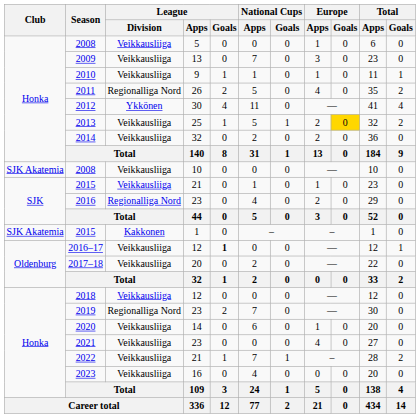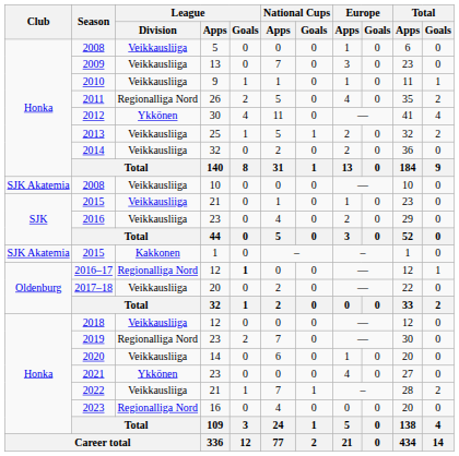2013 | Europe / Goals: gold background -> no background
2016 | League / Division: Regionalliga Nord -> Veikkausliiga
2016–17 | League / Division: Veikkausliiga -> Regionalliga Nord
2021 | League / Division: Veikkausliiga -> Ykkönen
2023 | League / Division: Veikkausliiga -> Regionalliga Nord
